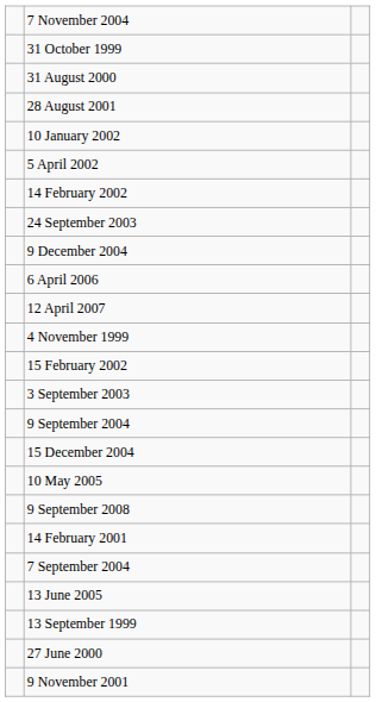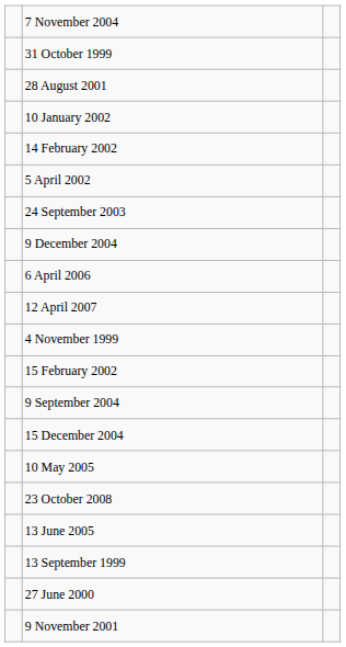- row: 31 August 2000
rows swapped: 14 February 2002 <-> 5 April 2002
- row: 3 September 2003
- row: 9 September 2008
+ row: 23 October 2008
- row: 14 February 2001
- row: 7 September 2004
